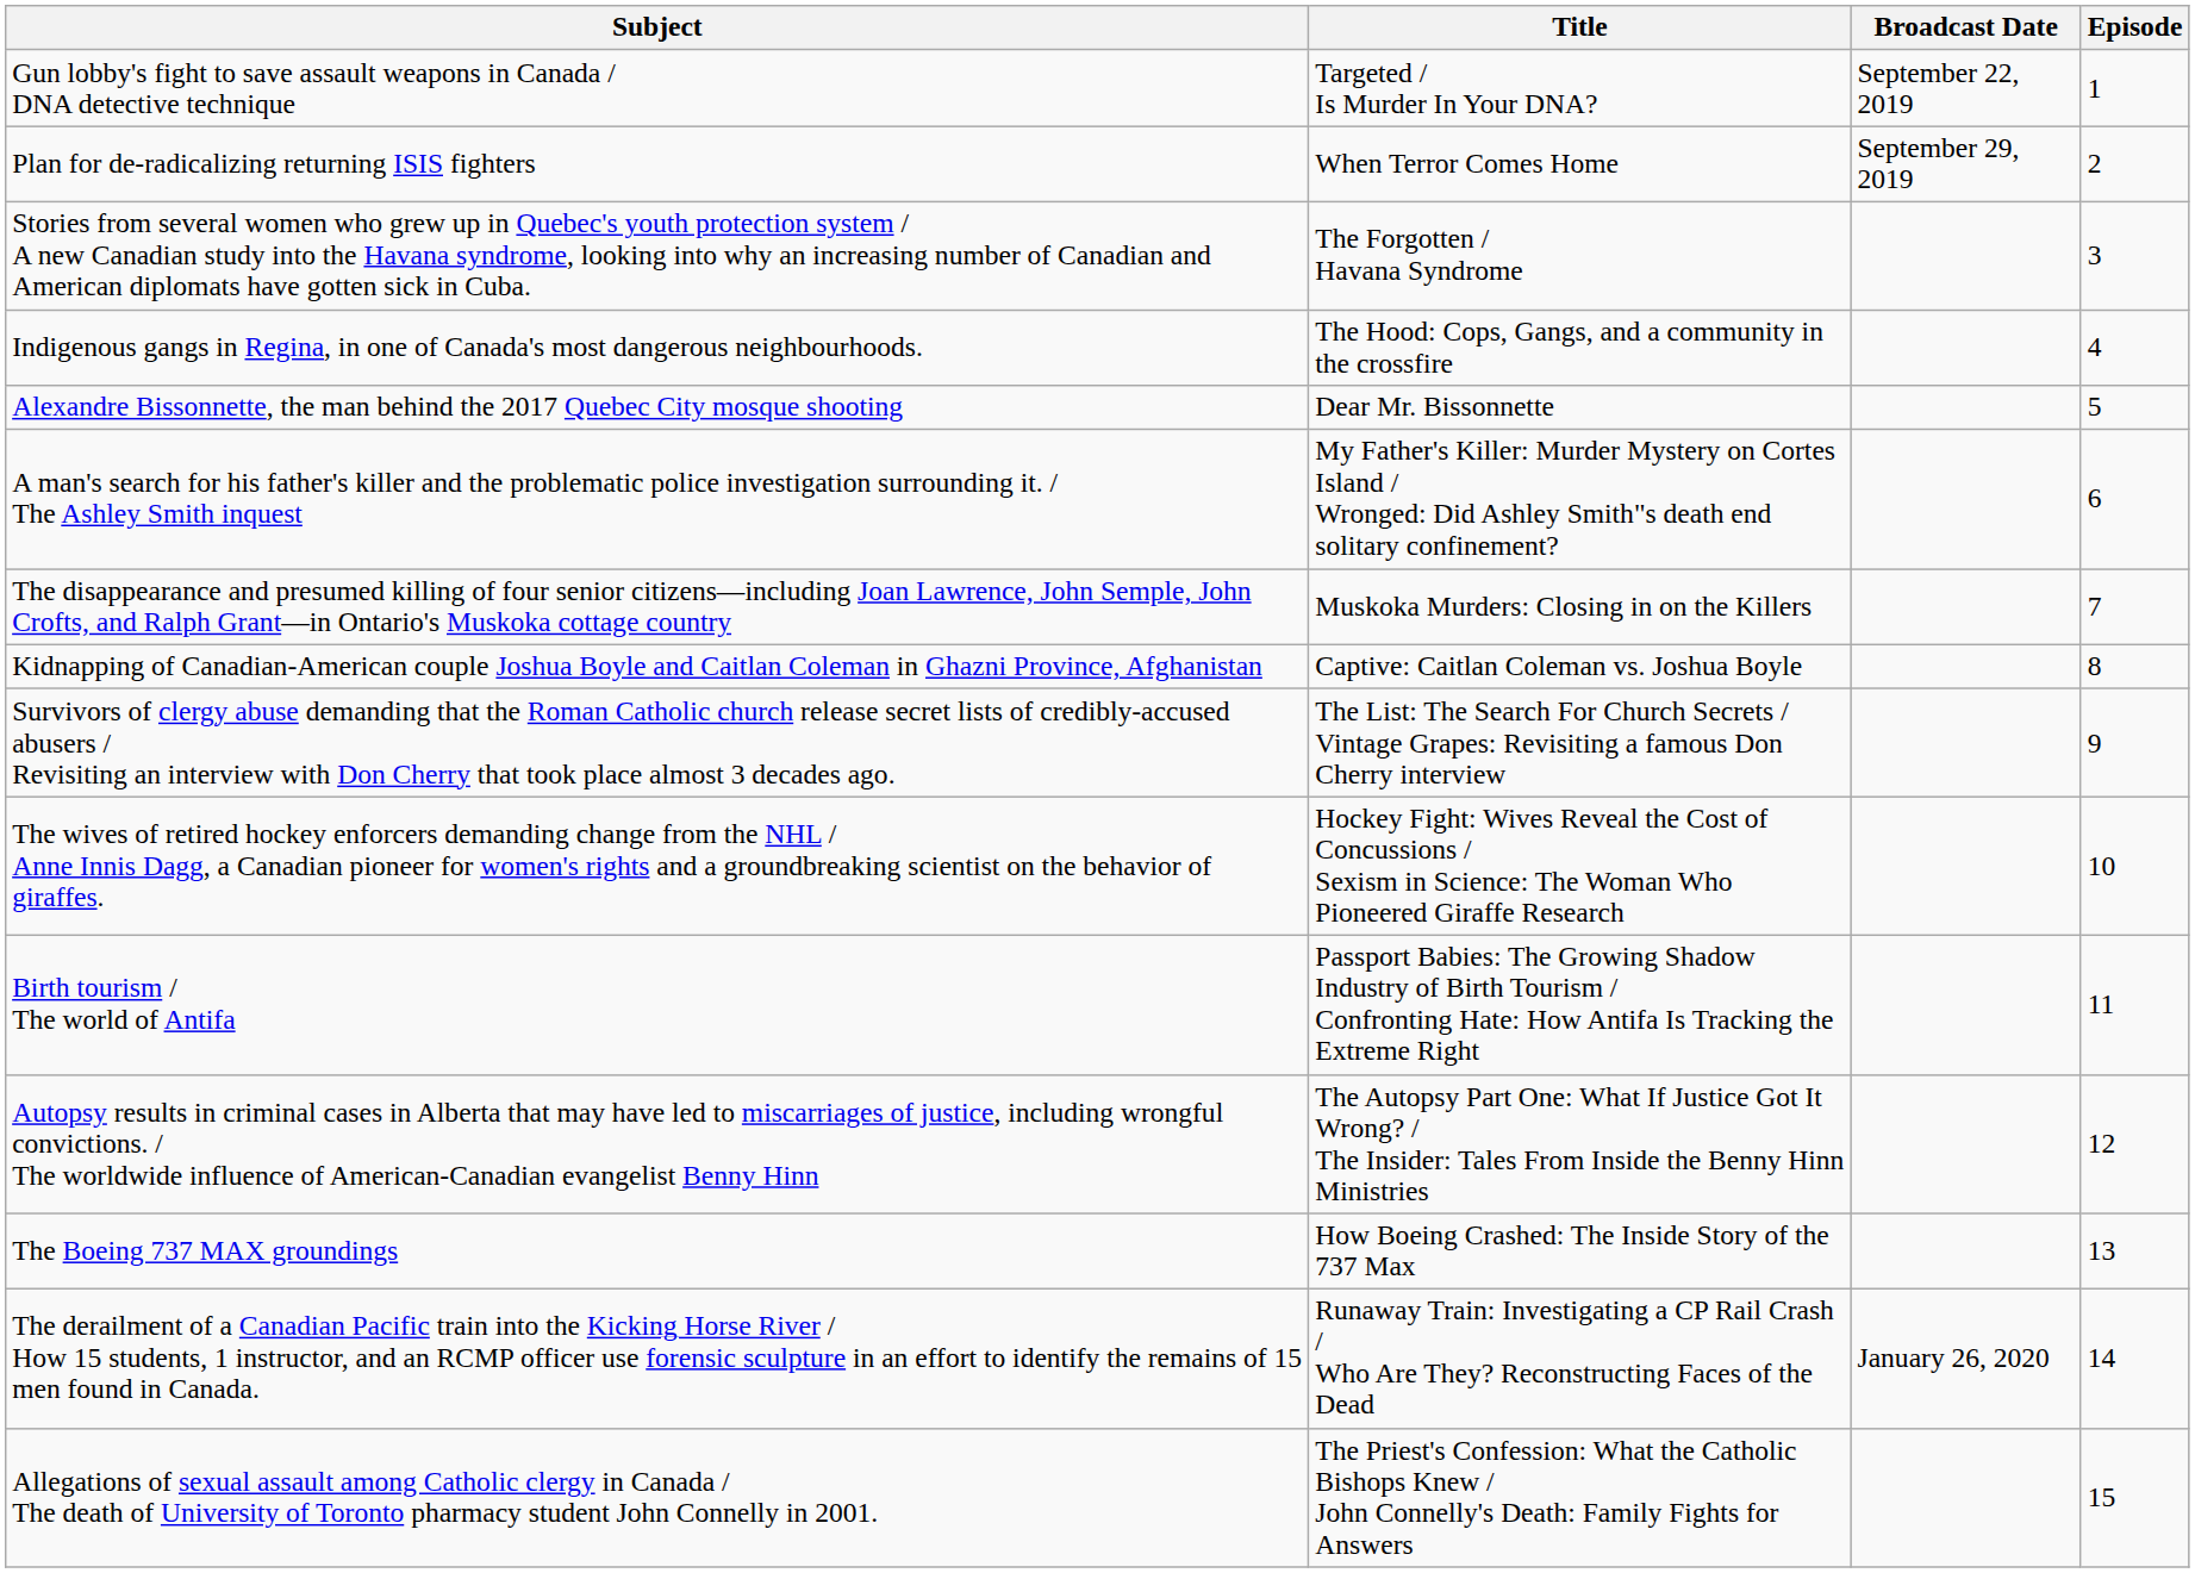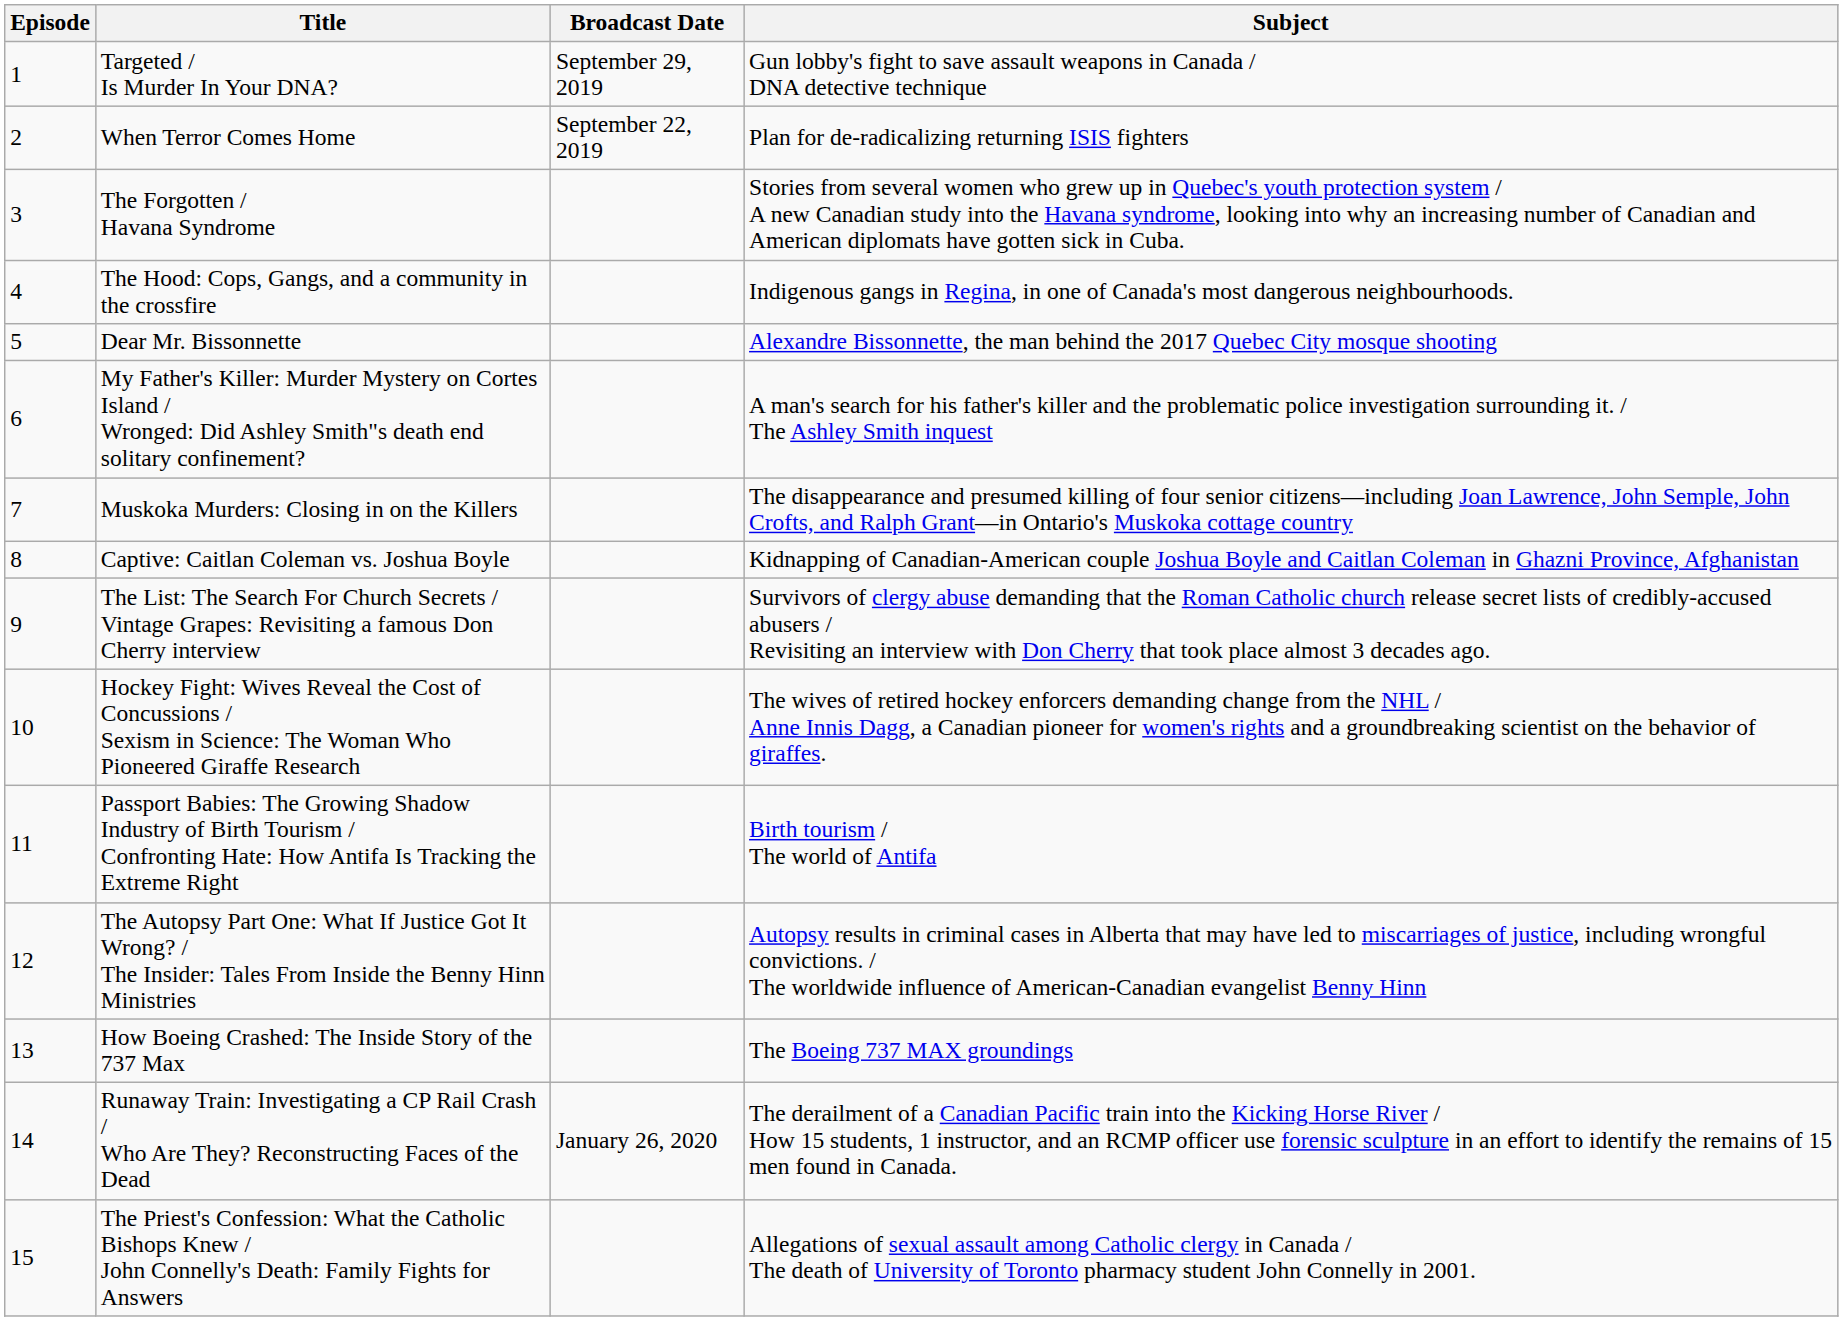columns swapped: Episode <-> Subject
Targeted / Is Murder In Your DNA? | Broadcast Date: September 22, 2019 -> September 29, 2019
When Terror Comes Home | Broadcast Date: September 29, 2019 -> September 22, 2019
